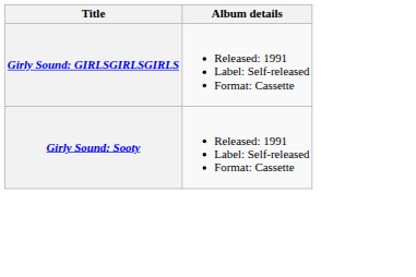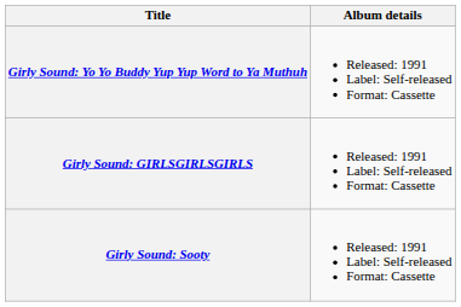+ row: Girly Sound: Yo Yo Buddy Yup Yup Word to Ya Muthuh | Released: 1991 Label: Self-released Format: Cassette
